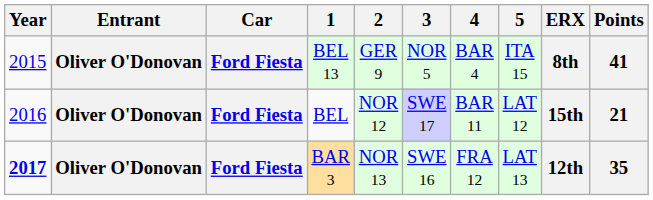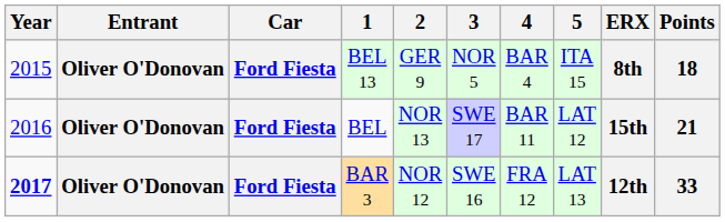BEL 13 | Points: 41 -> 18
BEL | 2: NOR 12 -> NOR 13
BAR 3 | 2: NOR 13 -> NOR 12
BAR 3 | Points: 35 -> 33
